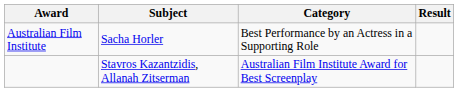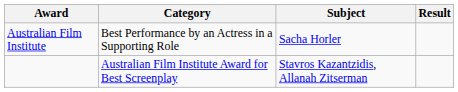columns swapped: Category <-> Subject
